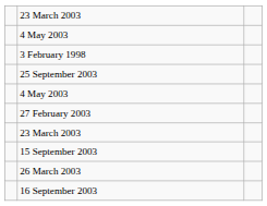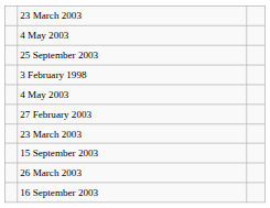rows swapped: 25 September 2003 <-> 3 February 1998
